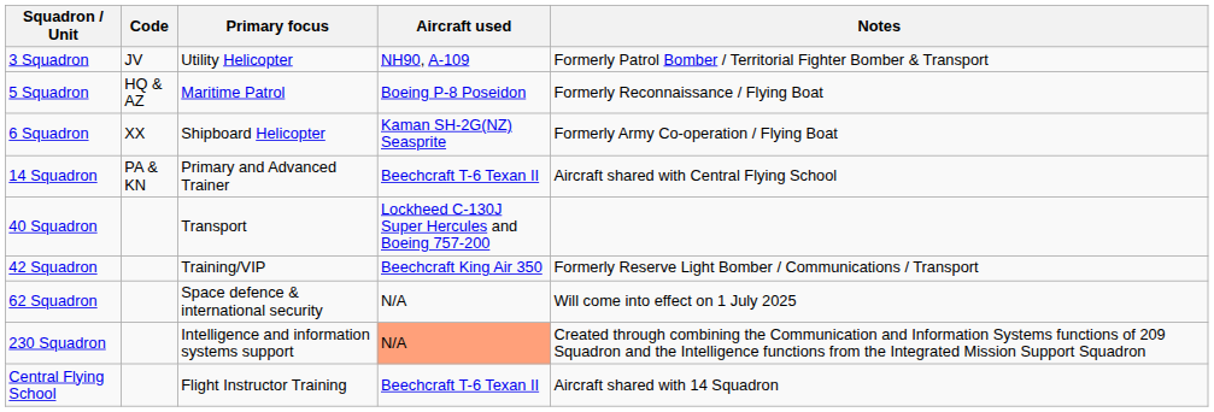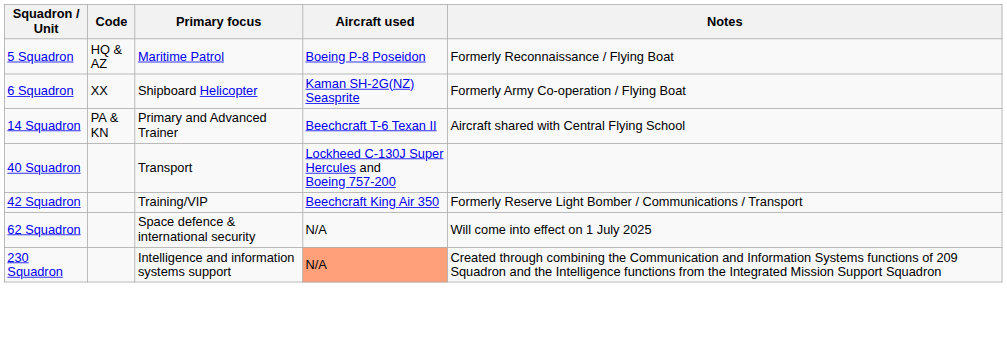- row: 3 Squadron | JV | Utility Helicopter | NH90, A-109 | Formerly Patrol Bomber / Territorial Fighter Bomber & Transport
- row: Central Flying School | Flight Instructor Training | Beechcraft T-6 Texan II | Aircraft shared with 14 Squadron
